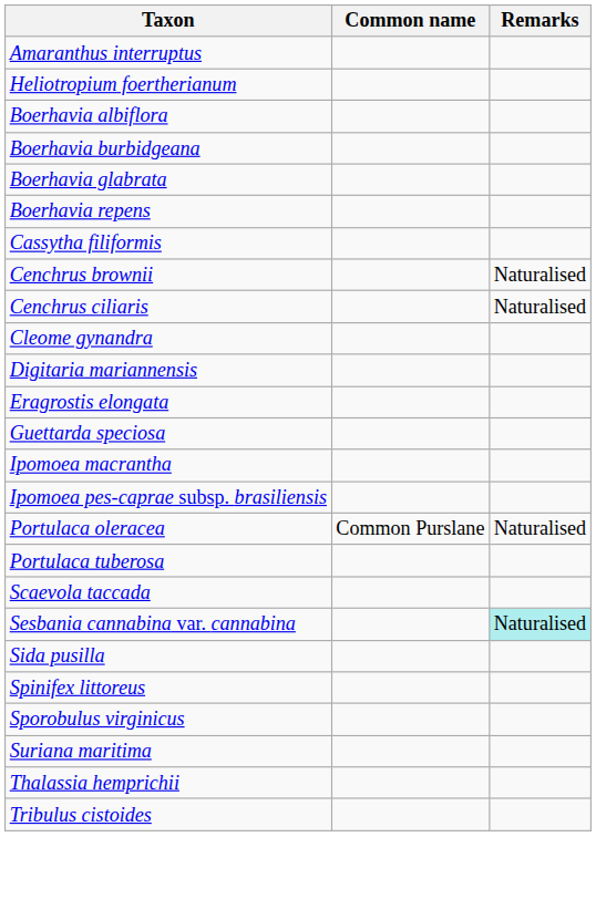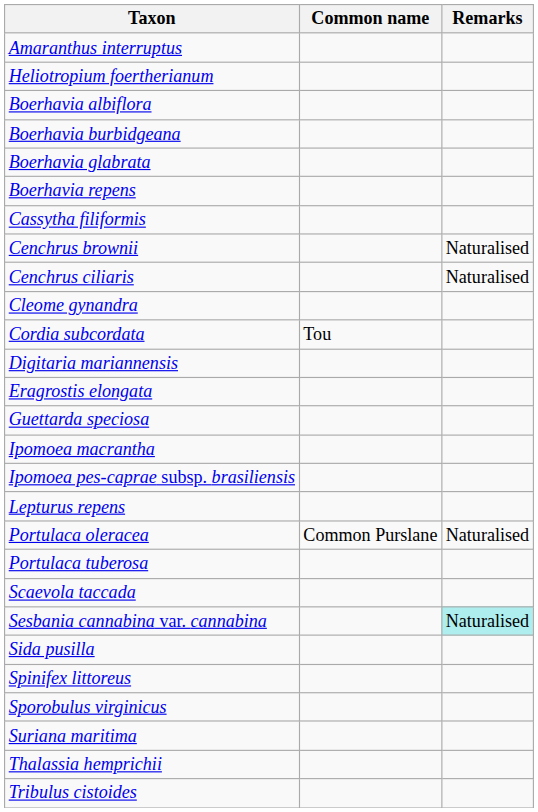+ row: Cordia subcordata | Tou
+ row: Lepturus repens
